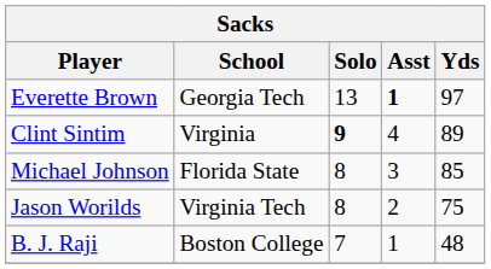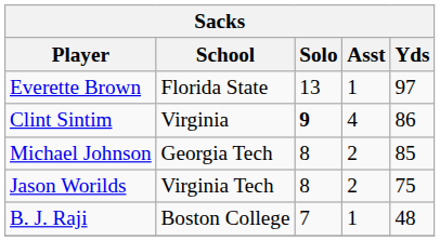Everette Brown | School: Georgia Tech -> Florida State
Everette Brown | Asst: bold -> normal
Clint Sintim | Yds: 89 -> 86
Michael Johnson | School: Florida State -> Georgia Tech
Michael Johnson | Asst: 3 -> 2
